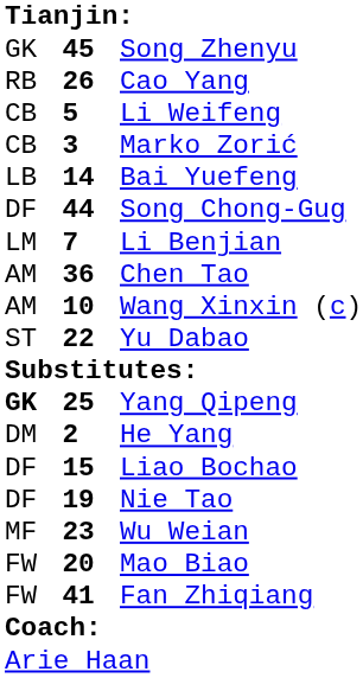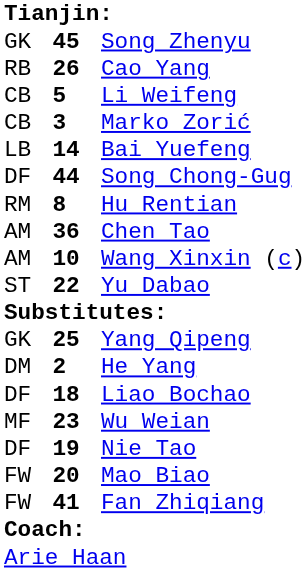+ row: RM | 8 | Hu Rentian
- row: LM | 7 | Li Benjian
Yang Qipeng | column 1: bold -> normal
Liao Bochao | column 2: 15 -> 18
rows swapped: Nie Tao <-> Wu Weian
